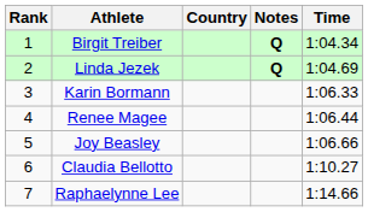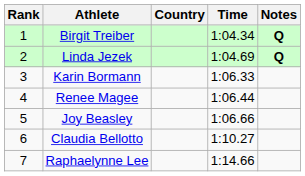columns swapped: Time <-> Notes
